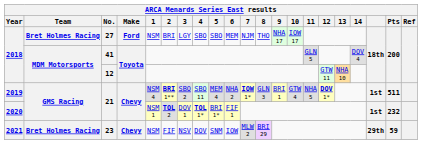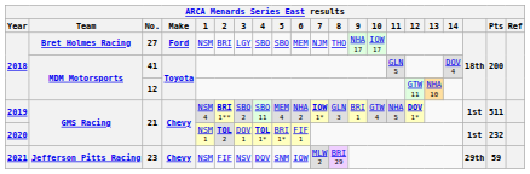23 | Team: Bret Holmes Racing -> Jefferson Pitts Racing
